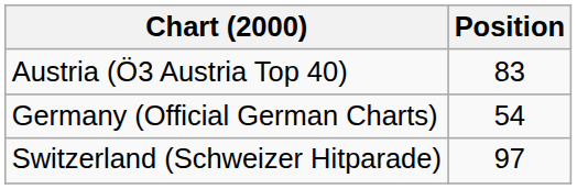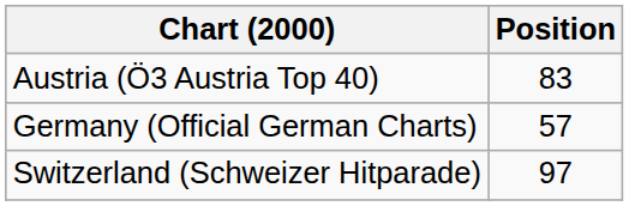Germany (Official German Charts) | Position: 54 -> 57
